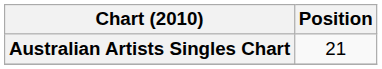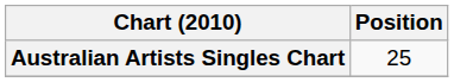Australian Artists Singles Chart | Position: 21 -> 25
